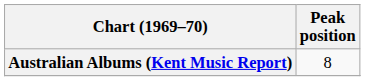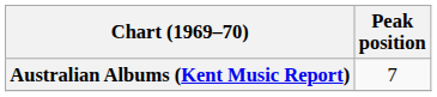Australian Albums (Kent Music Report) | Peak position: 8 -> 7
